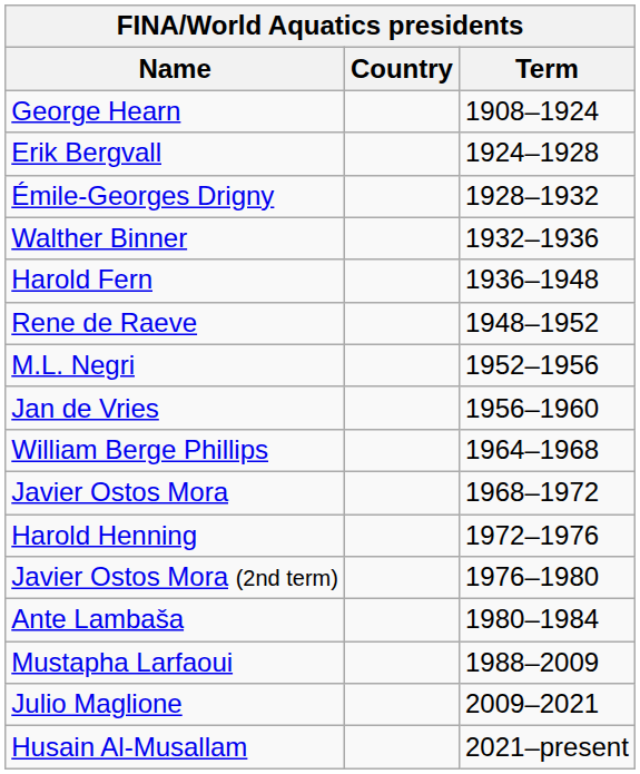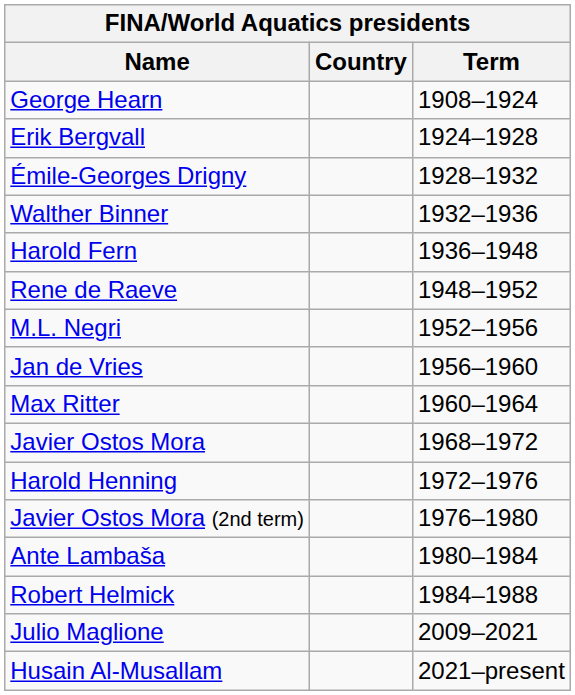+ row: Max Ritter | 1960–1964
- row: William Berge Phillips | 1964–1968
+ row: Robert Helmick | 1984–1988
- row: Mustapha Larfaoui | 1988–2009
